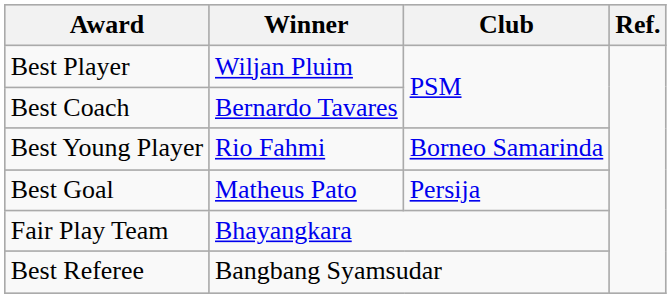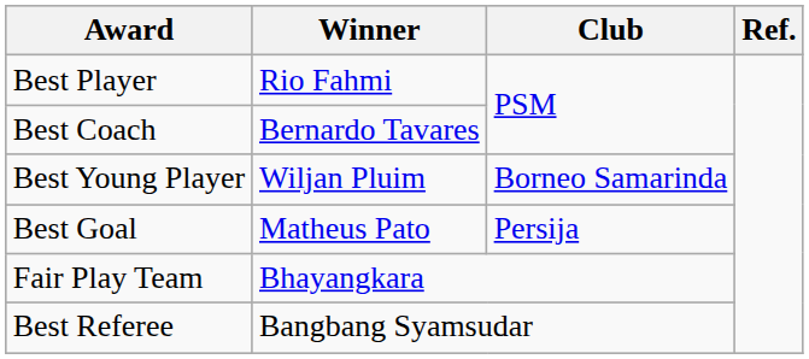Best Player | Winner: Wiljan Pluim -> Rio Fahmi
Best Young Player | Winner: Rio Fahmi -> Wiljan Pluim
